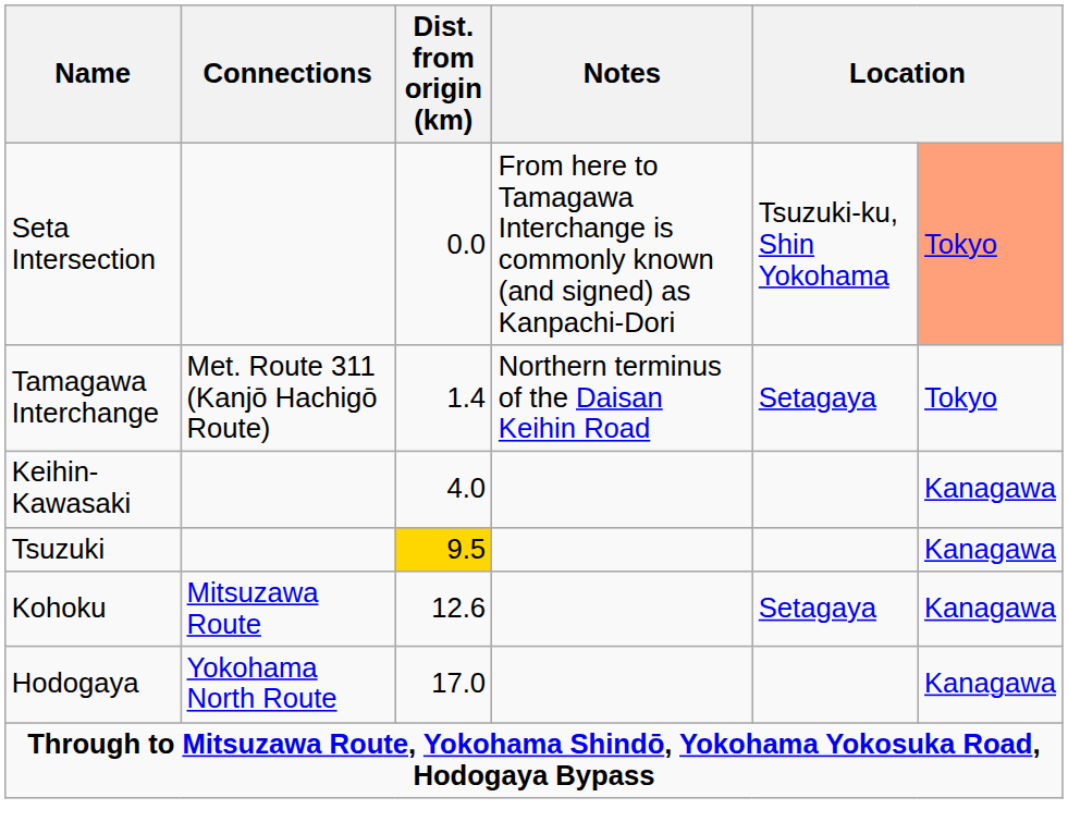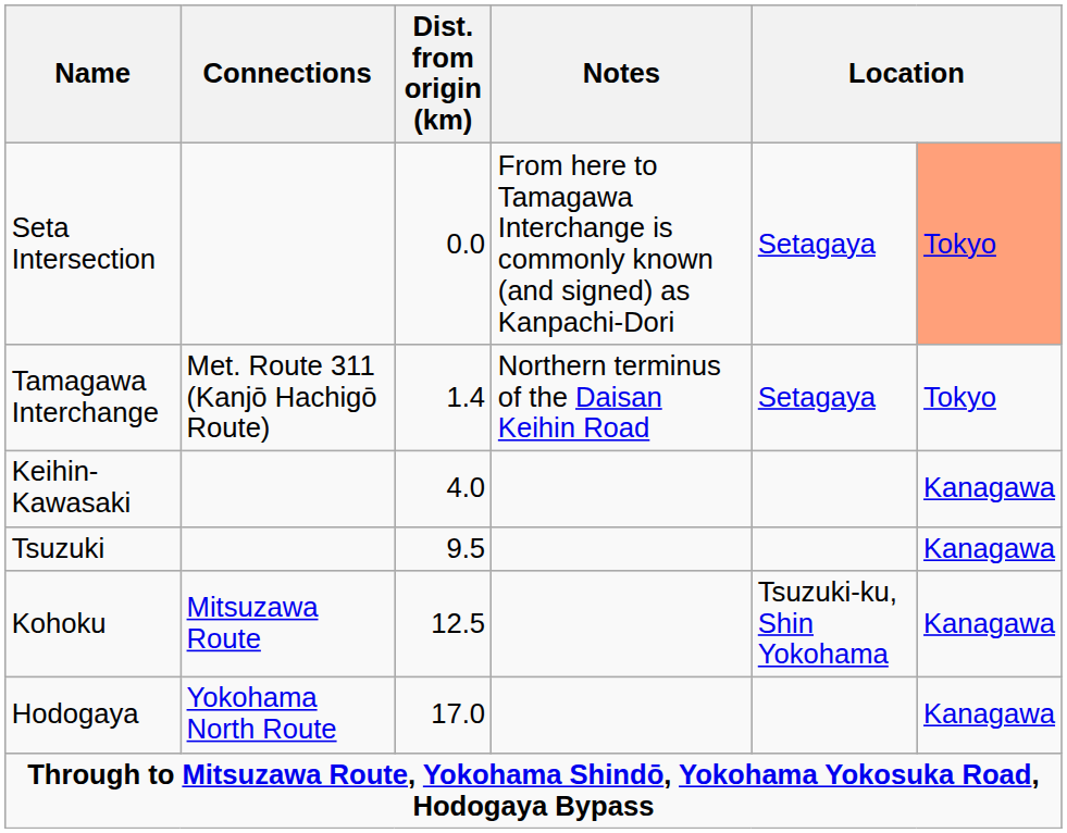Seta Intersection | column 5: Tsuzuki-ku, Shin Yokohama -> Setagaya
Tsuzuki | Dist. from origin (km): gold background -> no background
Kohoku | Dist. from origin (km): 12.6 -> 12.5
Kohoku | column 5: Setagaya -> Tsuzuki-ku, Shin Yokohama
